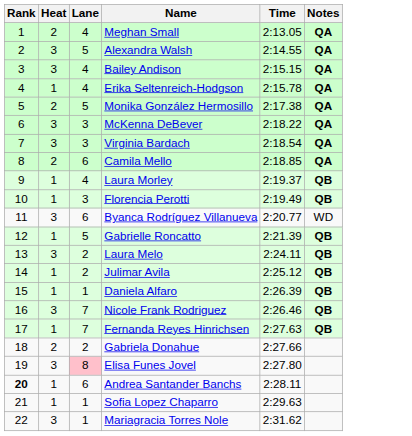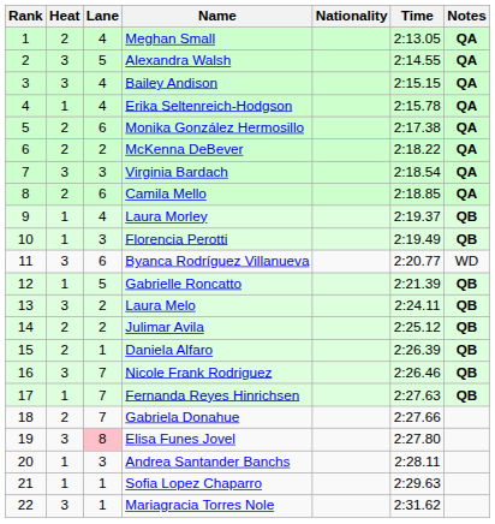+ column: Nationality
Monika González Hermosillo | Lane: 5 -> 6
McKenna DeBever | Heat: 3 -> 2
McKenna DeBever | Lane: 3 -> 2
Julimar Avila | Heat: 1 -> 2
Daniela Alfaro | Heat: 1 -> 2
Gabriela Donahue | Lane: 2 -> 7
Andrea Santander Banchs | Rank: bold -> normal
Andrea Santander Banchs | Lane: 6 -> 3
